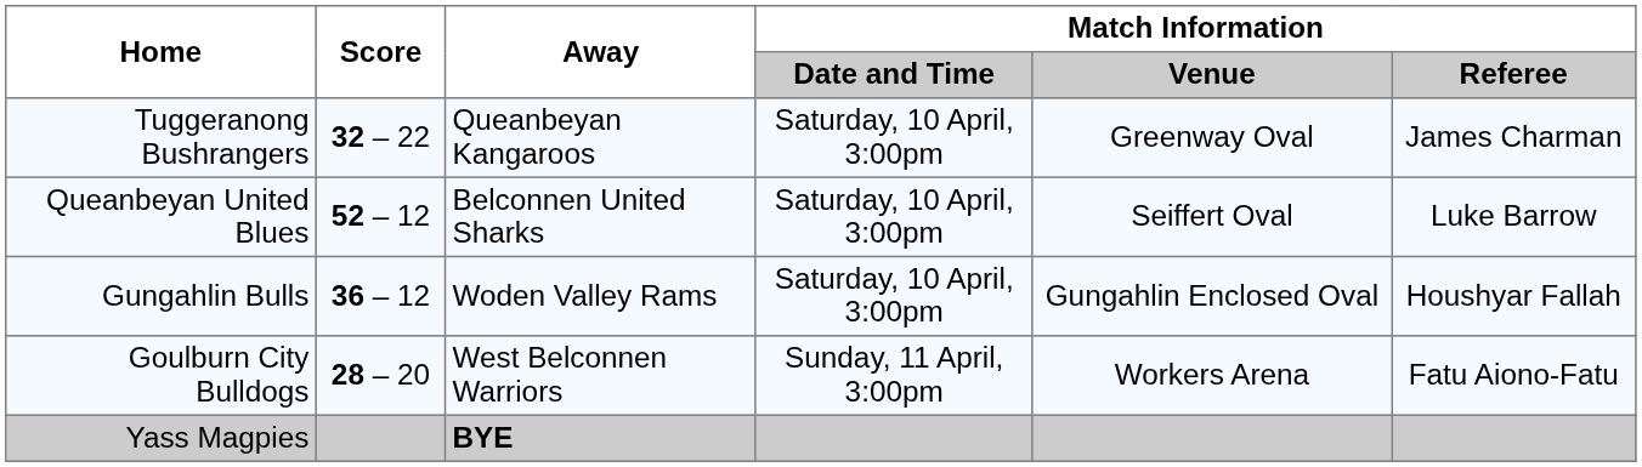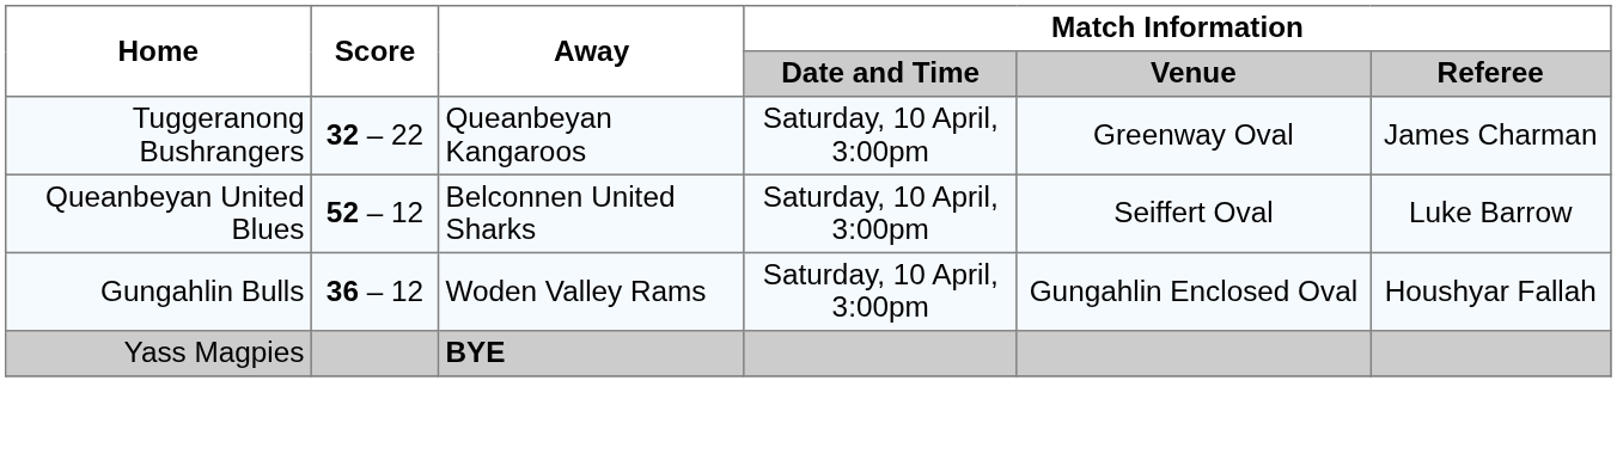- row: Goulburn City Bulldogs | 28 – 20 | West Belconnen Warriors | Sunday, 11 April, 3:00pm | Workers Arena | Fatu Aiono-Fatu
